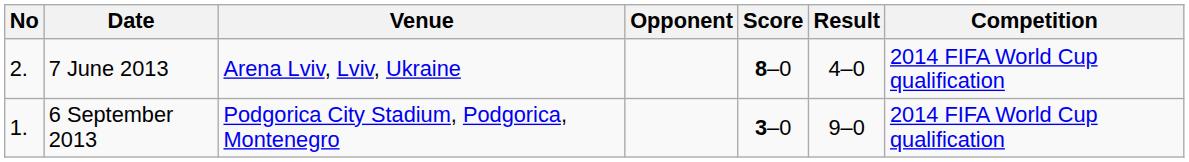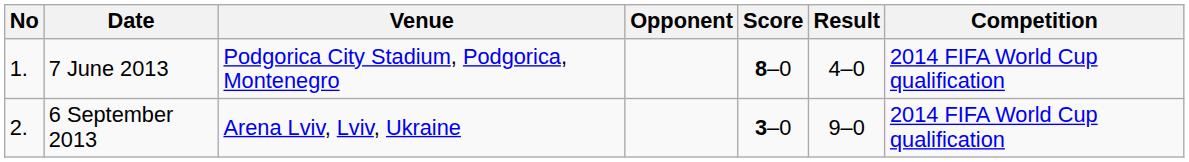7 June 2013 | No: 2. -> 1.
7 June 2013 | Venue: Arena Lviv, Lviv, Ukraine -> Podgorica City Stadium, Podgorica, Montenegro
6 September 2013 | No: 1. -> 2.
6 September 2013 | Venue: Podgorica City Stadium, Podgorica, Montenegro -> Arena Lviv, Lviv, Ukraine
